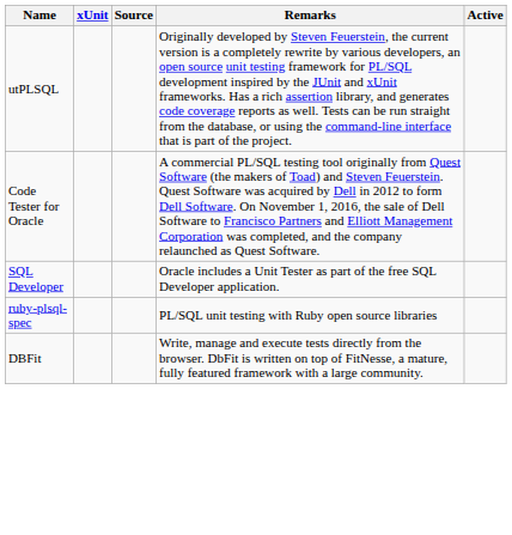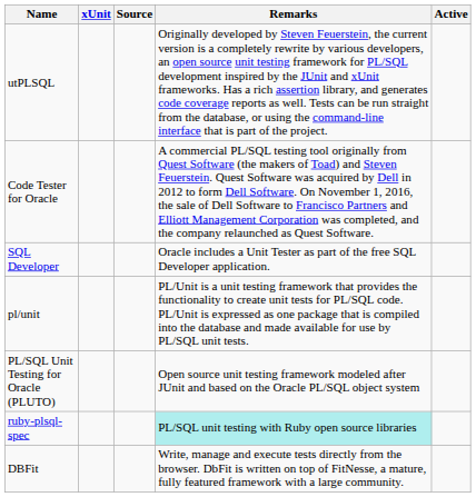+ row: pl/unit | PL/Unit is a unit testing framework that provides the functionality to create unit tests for PL/SQL code. PL/Unit is expressed as one package that is compiled into the database and made available for use by PL/SQL unit tests.
+ row: PL/SQL Unit Testing for Oracle (PLUTO) | Open source unit testing framework modeled after JUnit and based on the Oracle PL/SQL object system
ruby-plsql-spec | Remarks: no background -> paleturquoise background
